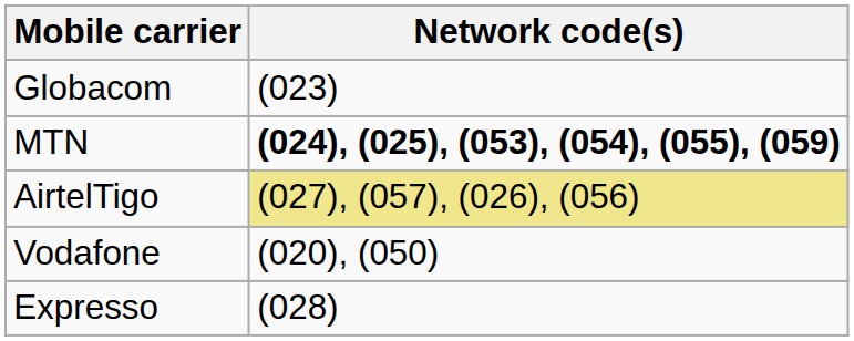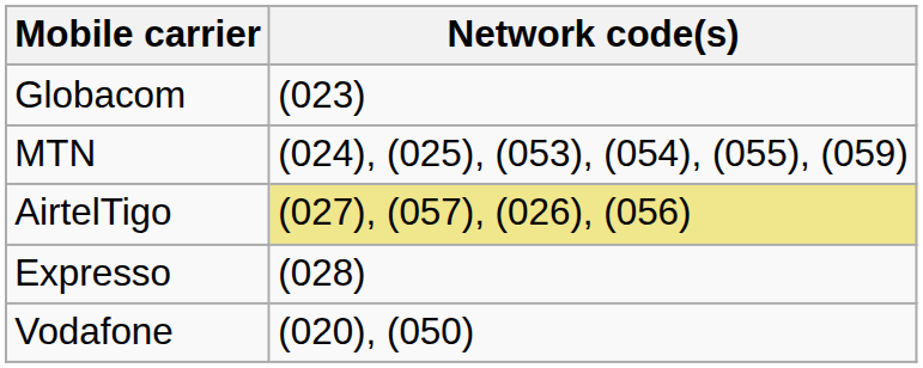MTN | Network code(s): bold -> normal
rows swapped: Expresso <-> Vodafone
